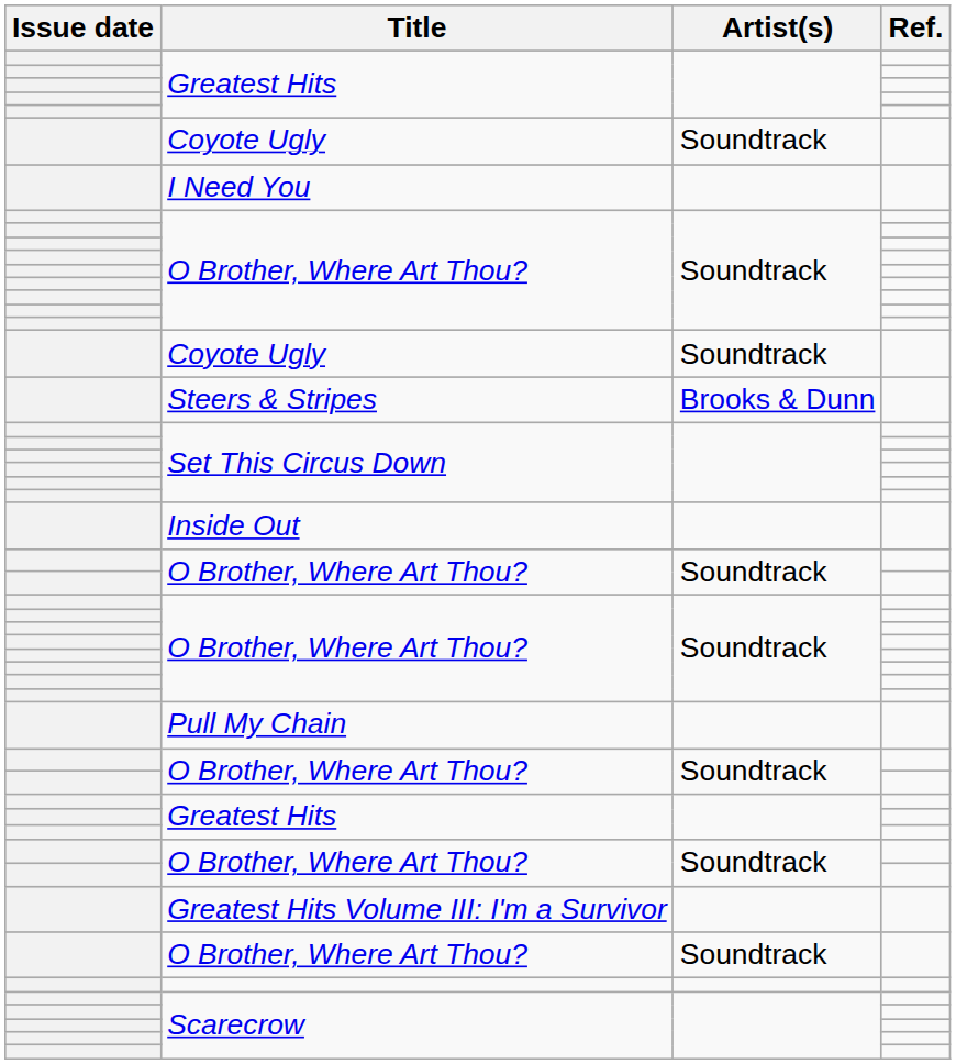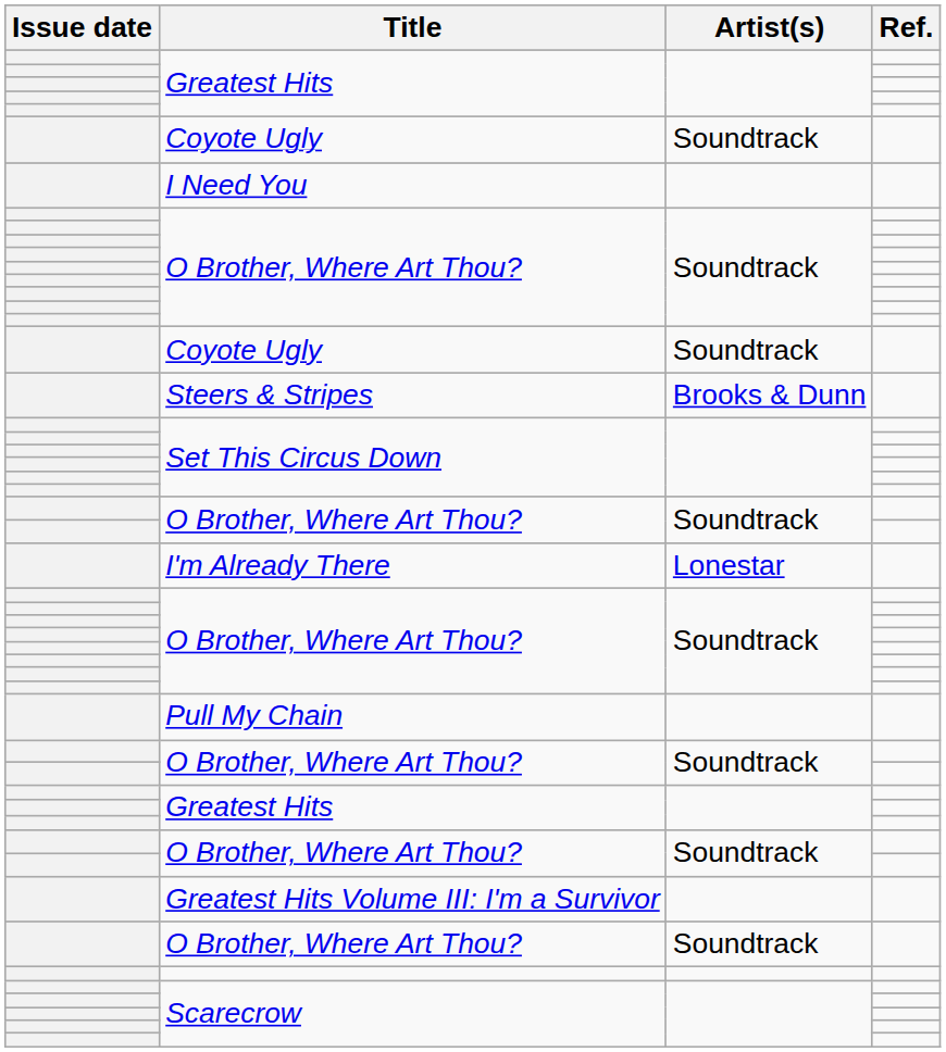- row: Inside Out
+ row: I'm Already There | Lonestar
